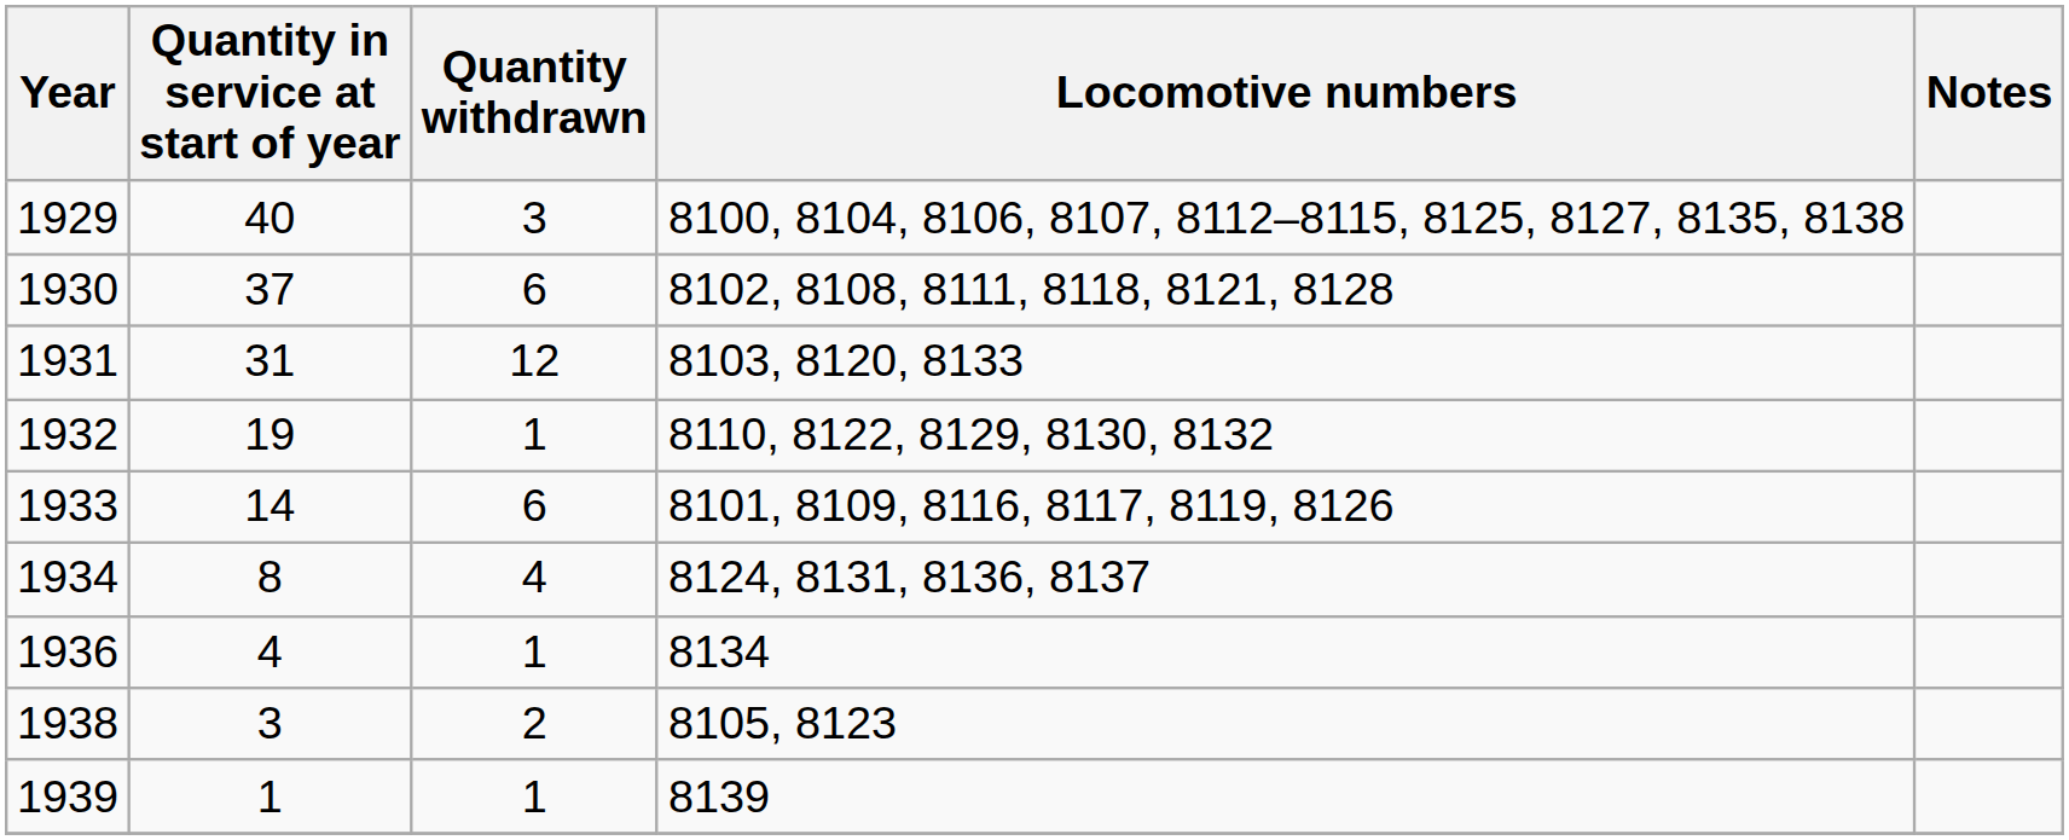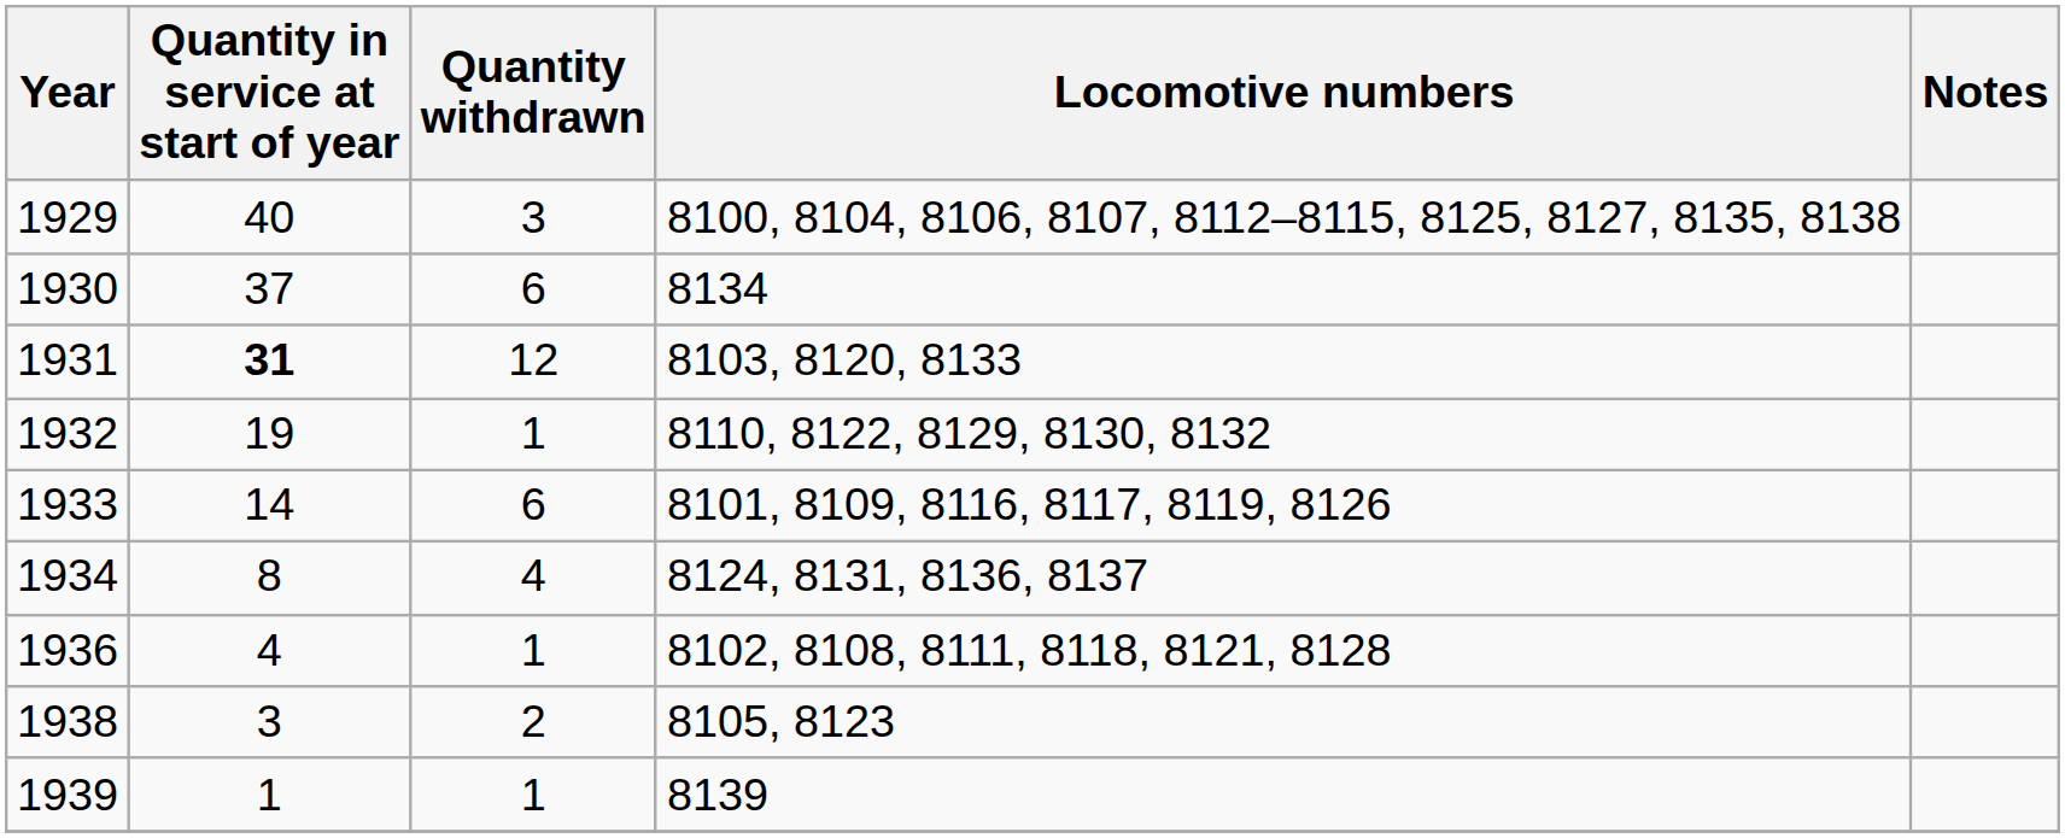1930 | Locomotive numbers: 8102, 8108, 8111, 8118, 8121, 8128 -> 8134
1931 | Quantity in service at start of year: normal -> bold
1936 | Locomotive numbers: 8134 -> 8102, 8108, 8111, 8118, 8121, 8128
